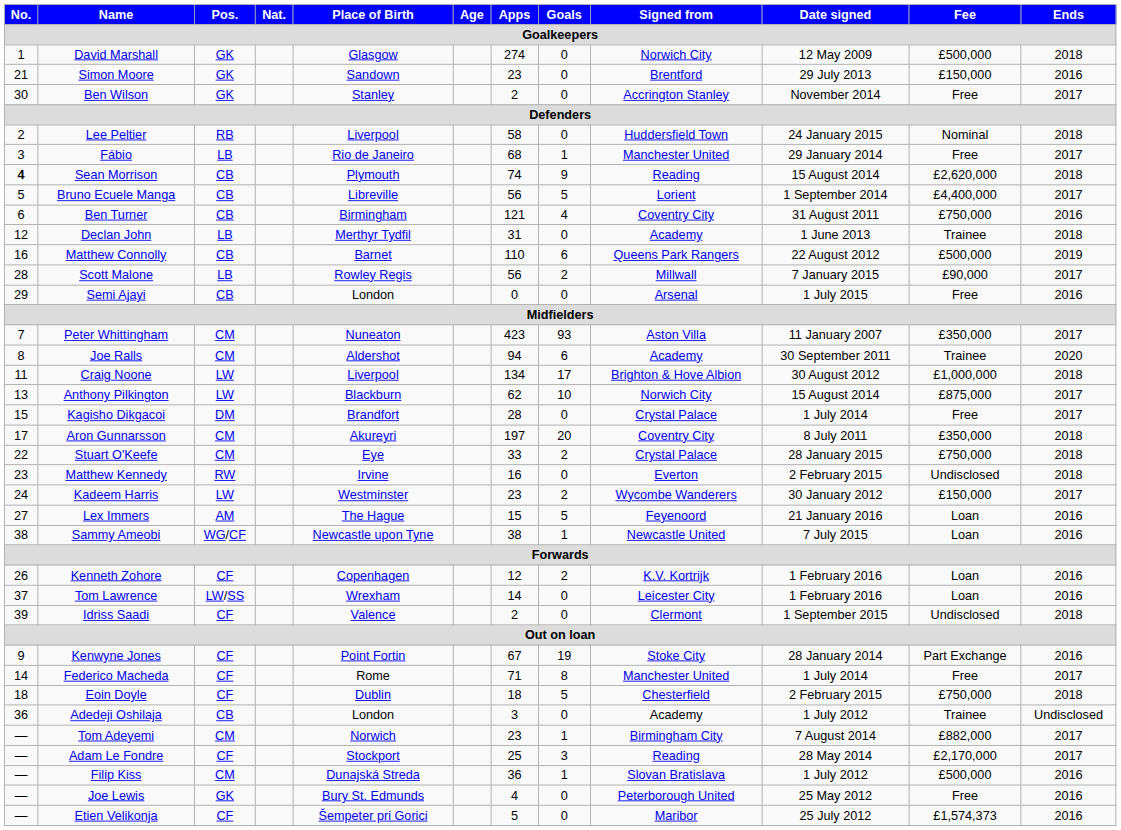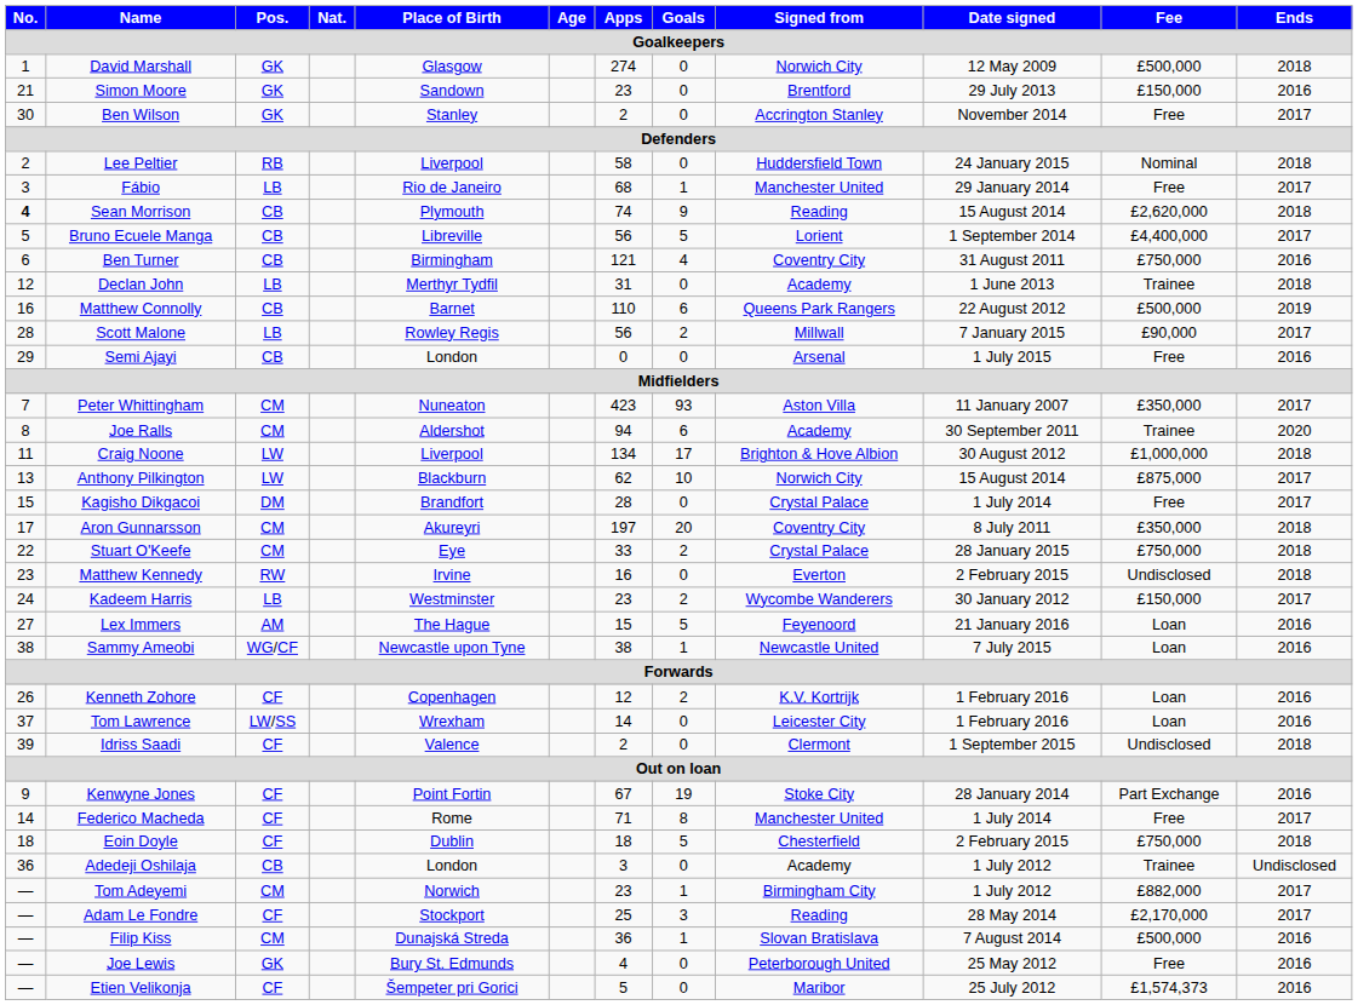Kadeem Harris | Pos.: LW -> LB
Tom Adeyemi | Date signed: 7 August 2014 -> 1 July 2012
Filip Kiss | Date signed: 1 July 2012 -> 7 August 2014
